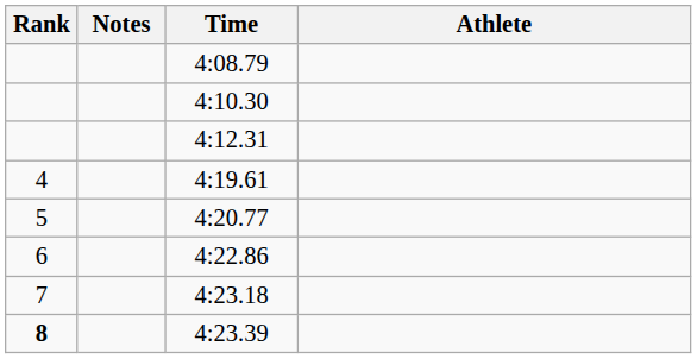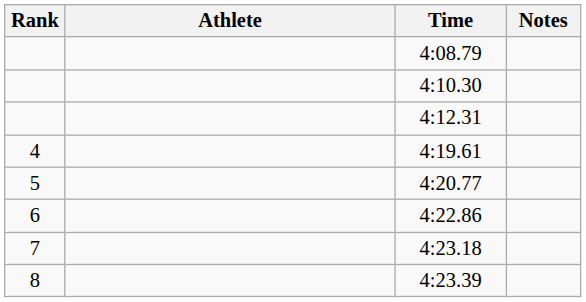columns swapped: Athlete <-> Notes
4:23.39 | Rank: bold -> normal
